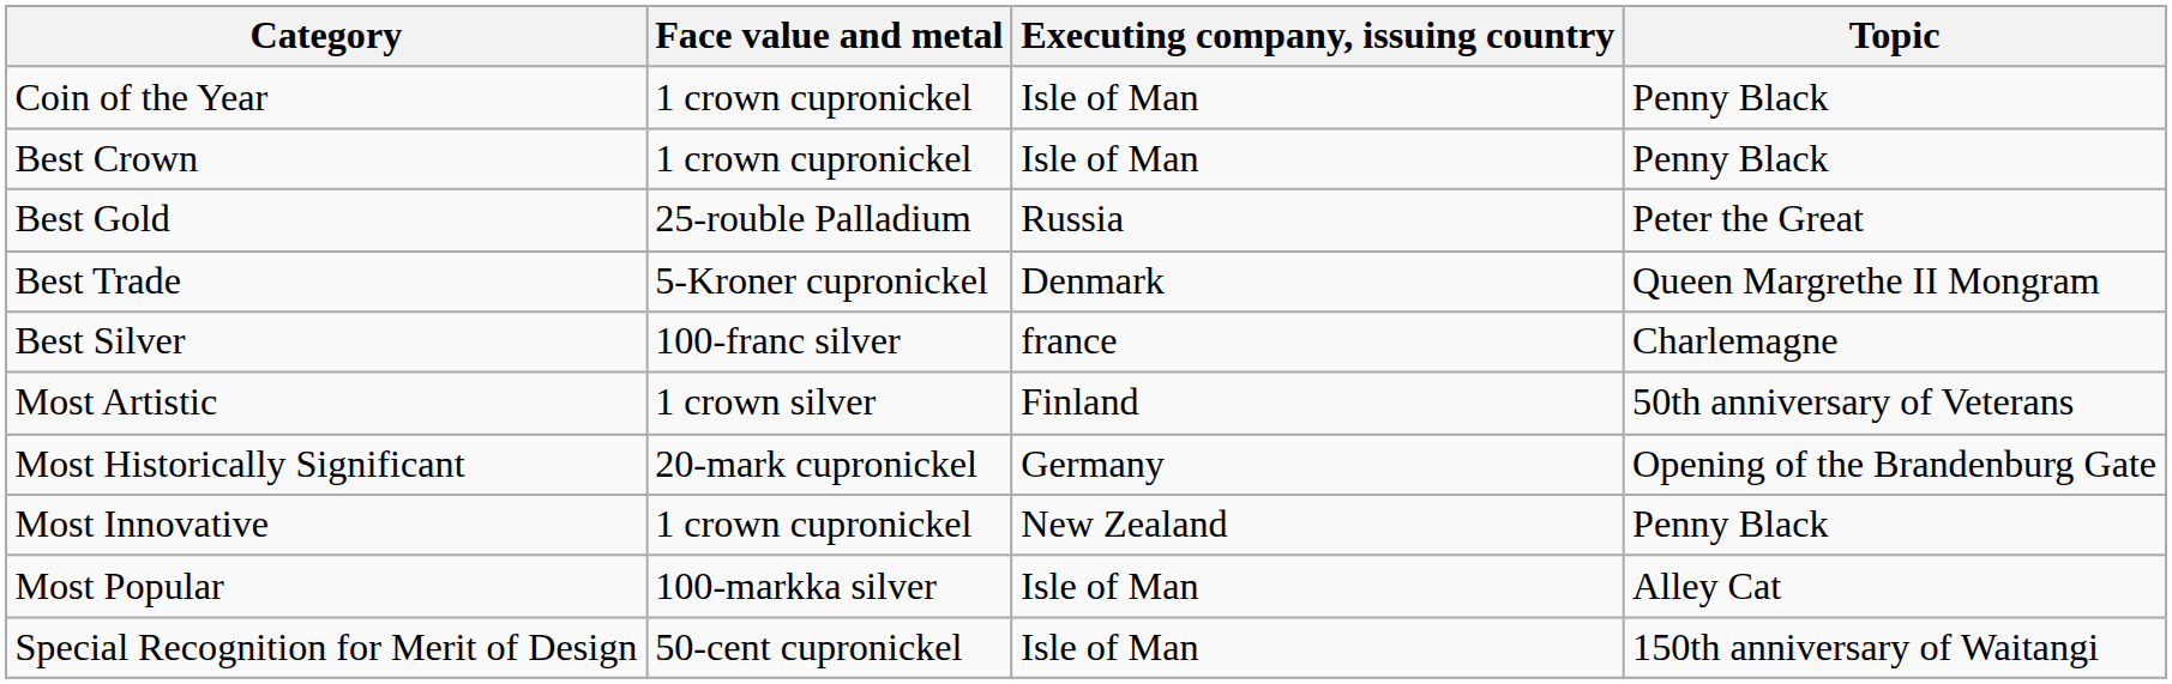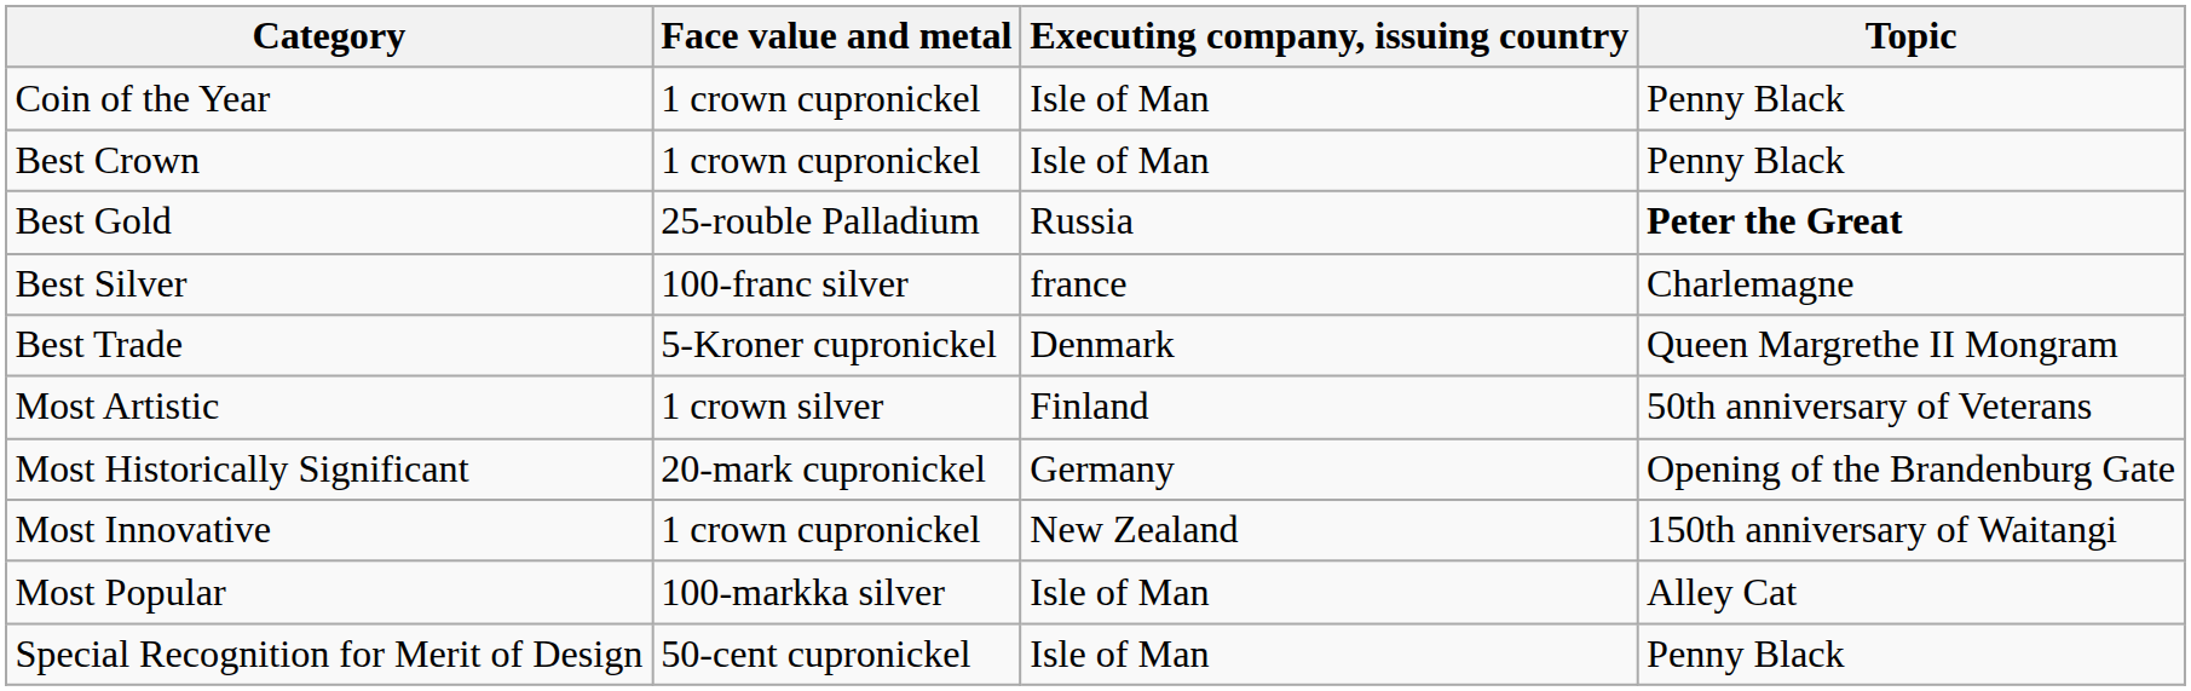Best Gold | Topic: normal -> bold
rows swapped: Best Silver <-> Best Trade
Most Innovative | Topic: Penny Black -> 150th anniversary of Waitangi
Special Recognition for Merit of Design | Topic: 150th anniversary of Waitangi -> Penny Black
